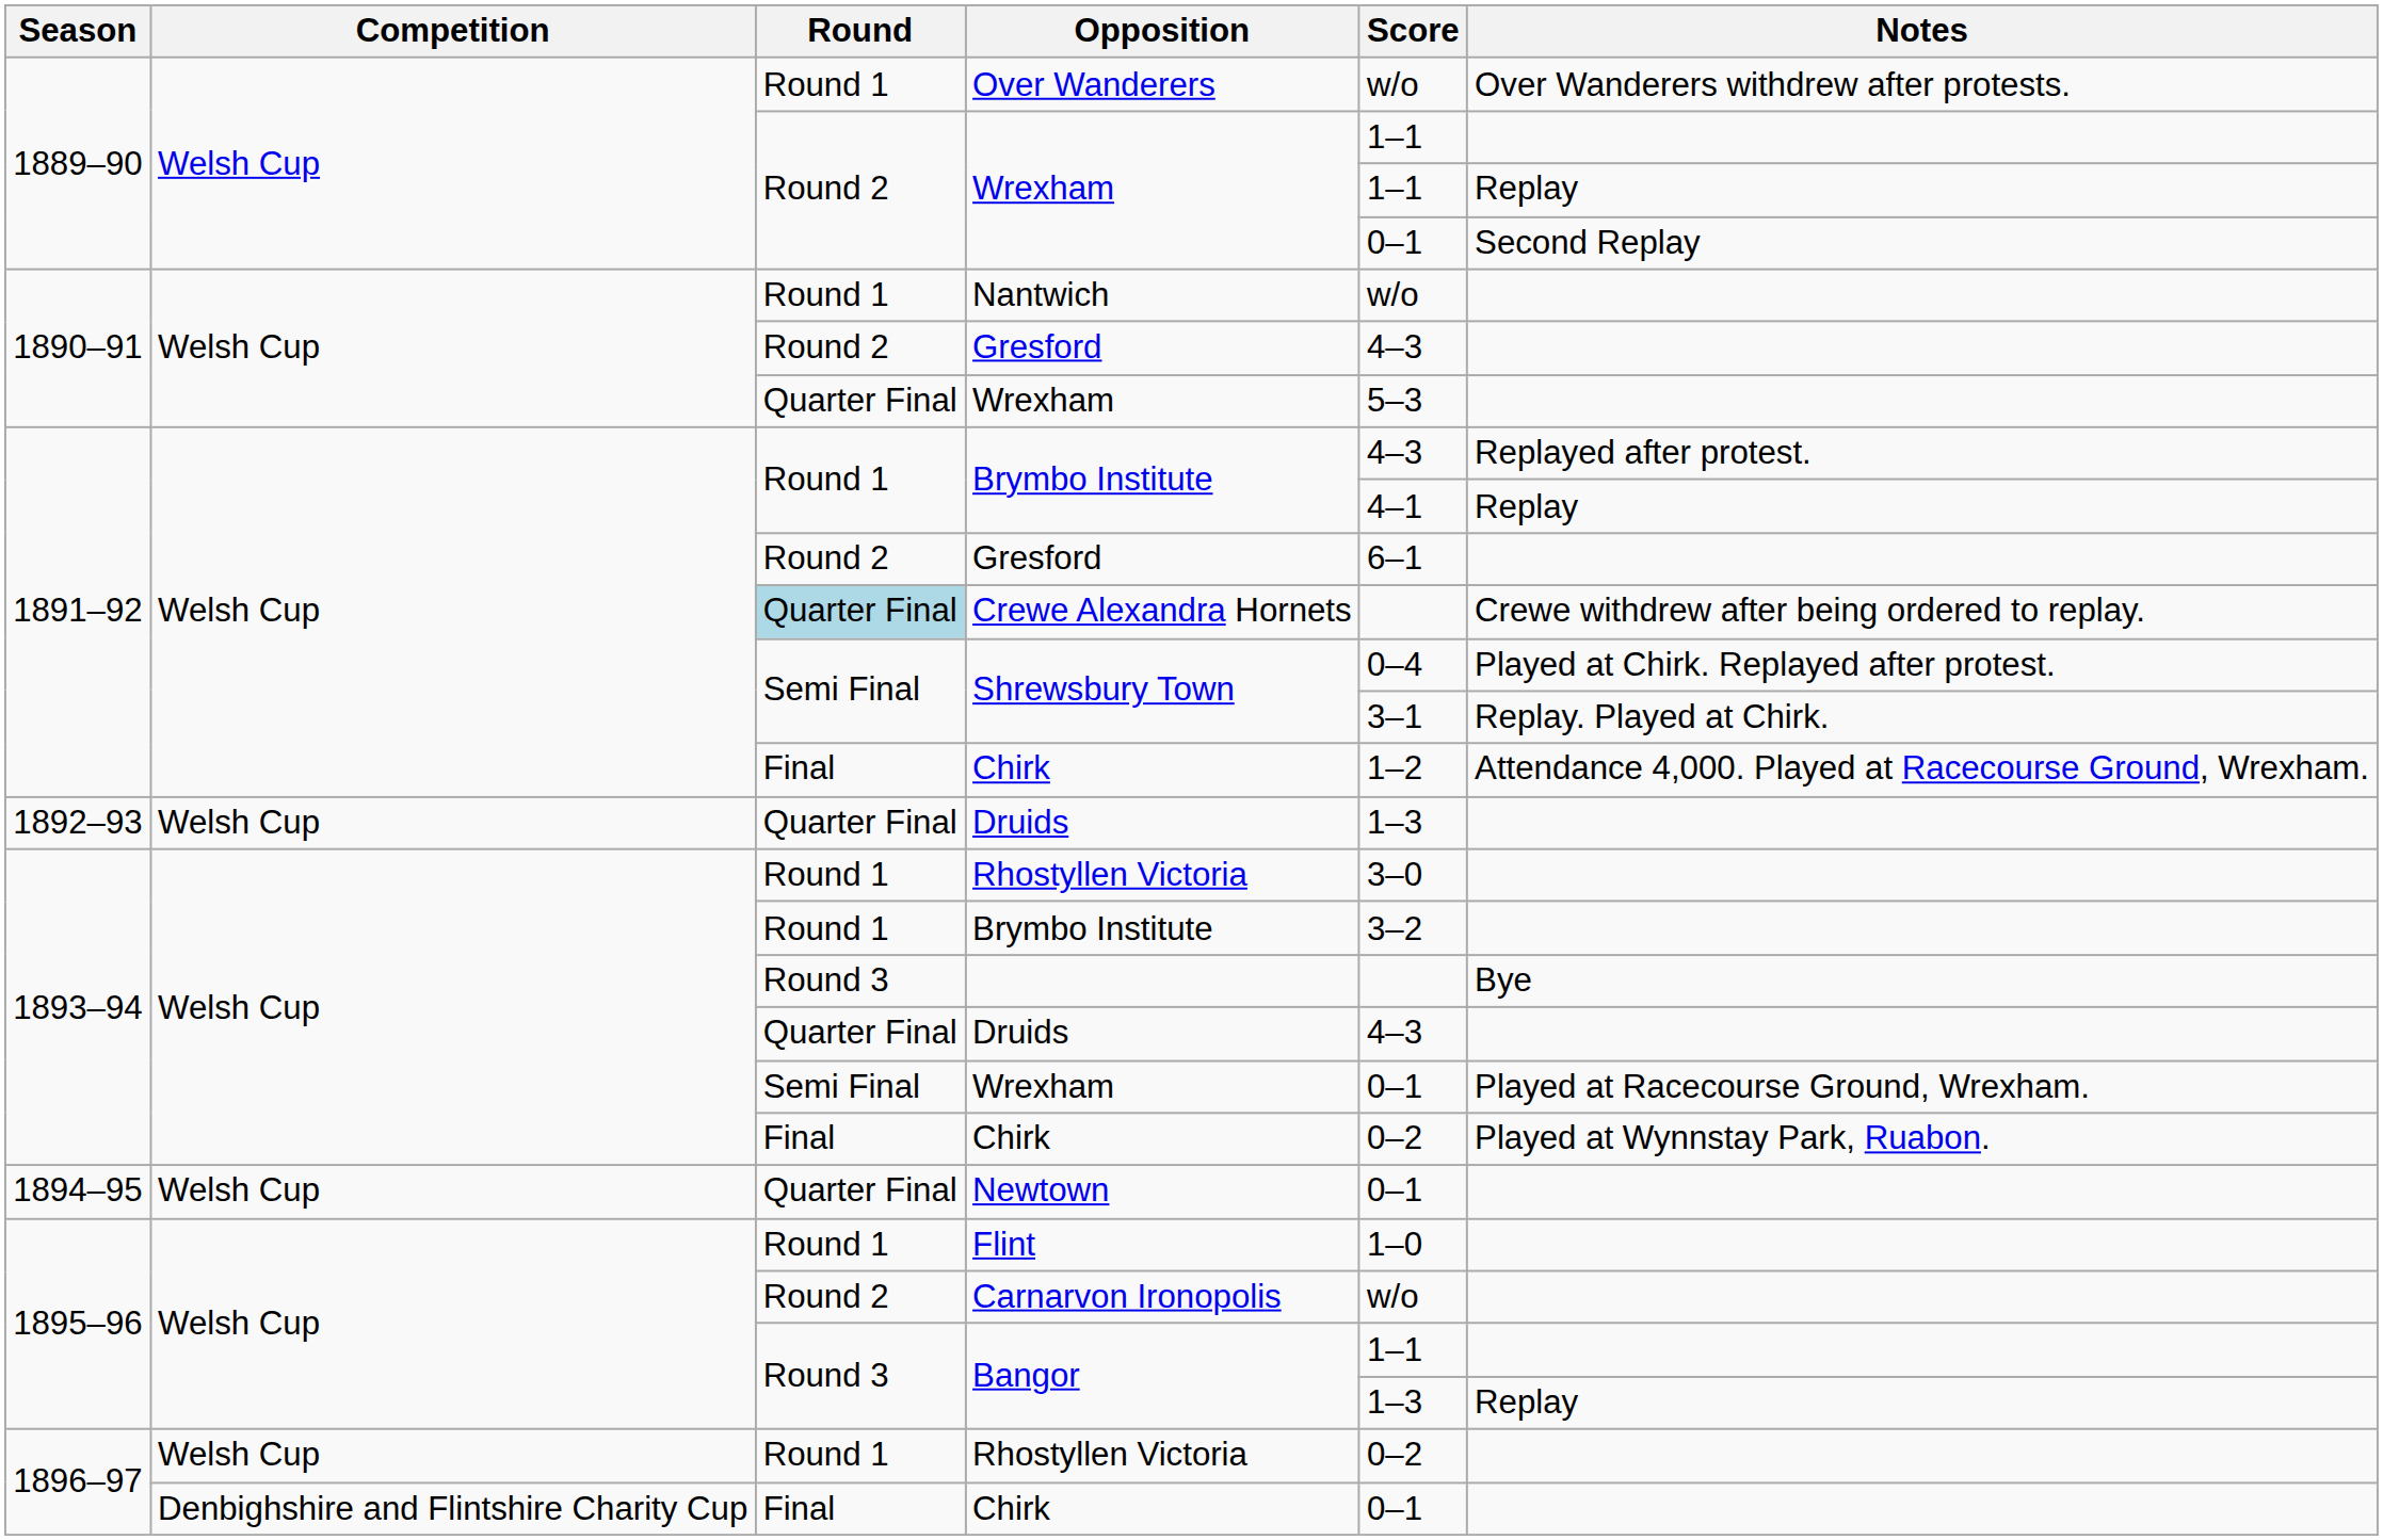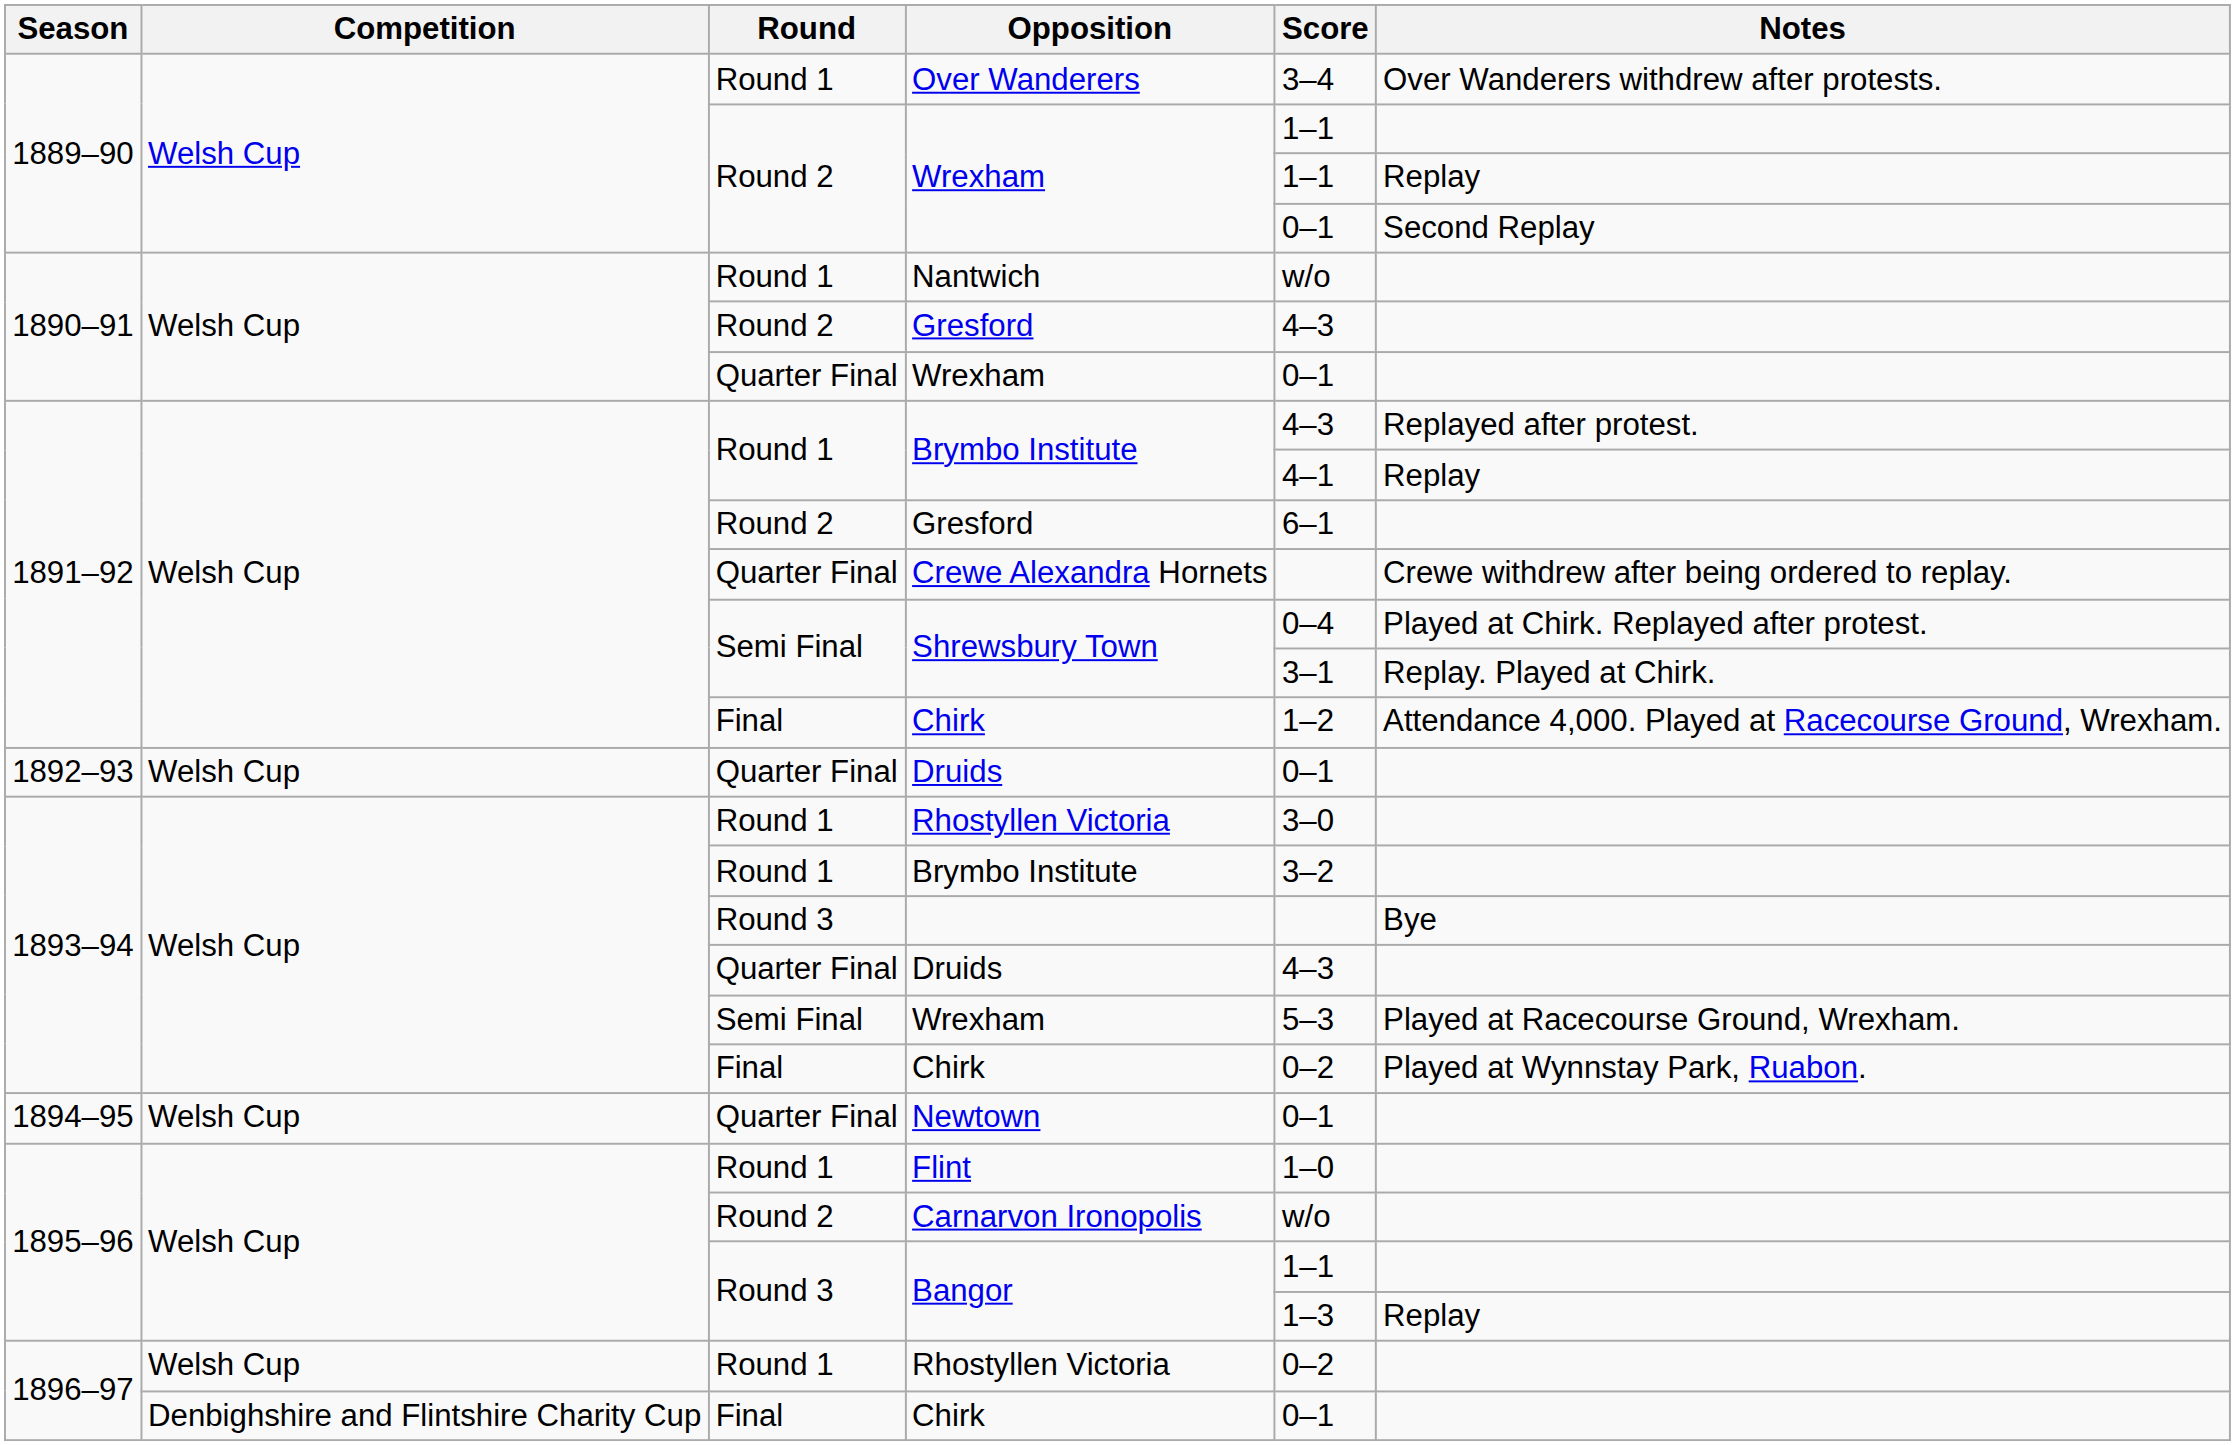Over Wanderers | Score: w/o -> 3–4
1890–91 / Wrexham | Score: 5–3 -> 0–1
Crewe Alexandra Hornets | Round: lightblue background -> no background
1892–93 / Druids | Score: 1–3 -> 0–1
1893–94 / Wrexham | Score: 0–1 -> 5–3
